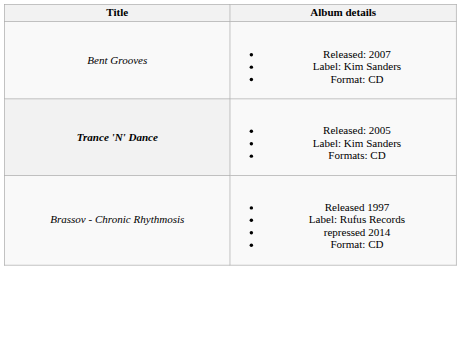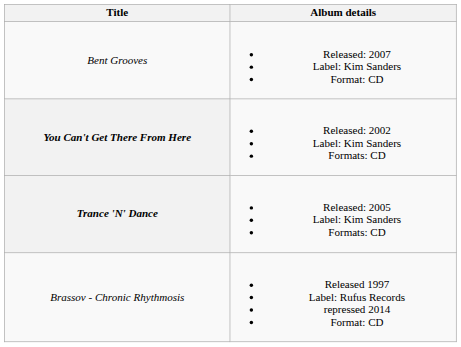+ row: You Can't Get There From Here | Released: 2002 Label: Kim Sanders Formats: CD
